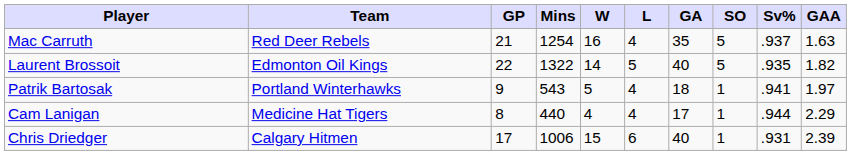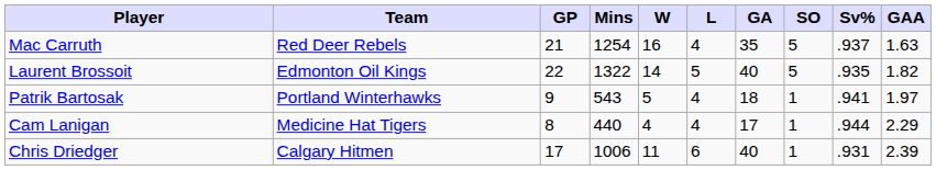Chris Driedger | W: 15 -> 11
